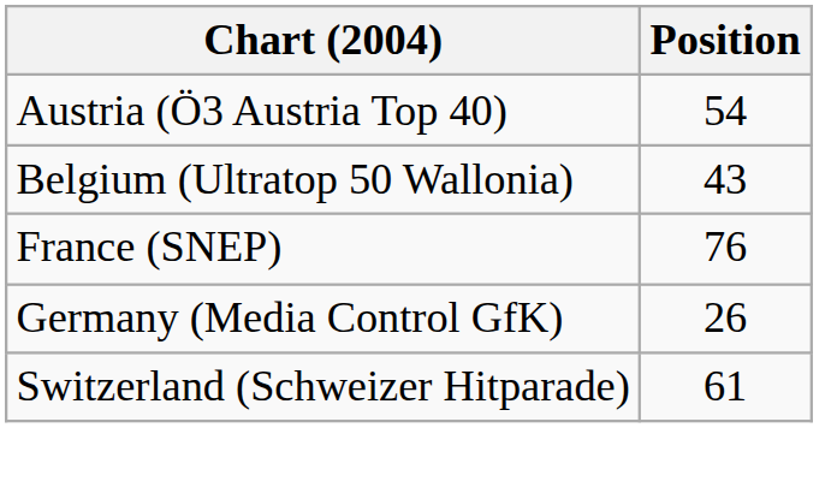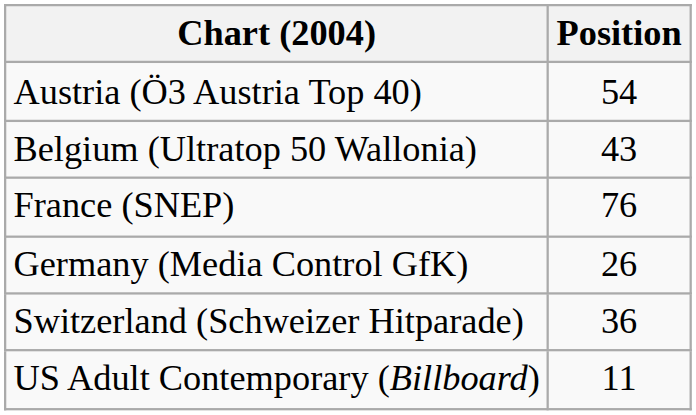Switzerland (Schweizer Hitparade) | Position: 61 -> 36
+ row: US Adult Contemporary (Billboard) | 11
